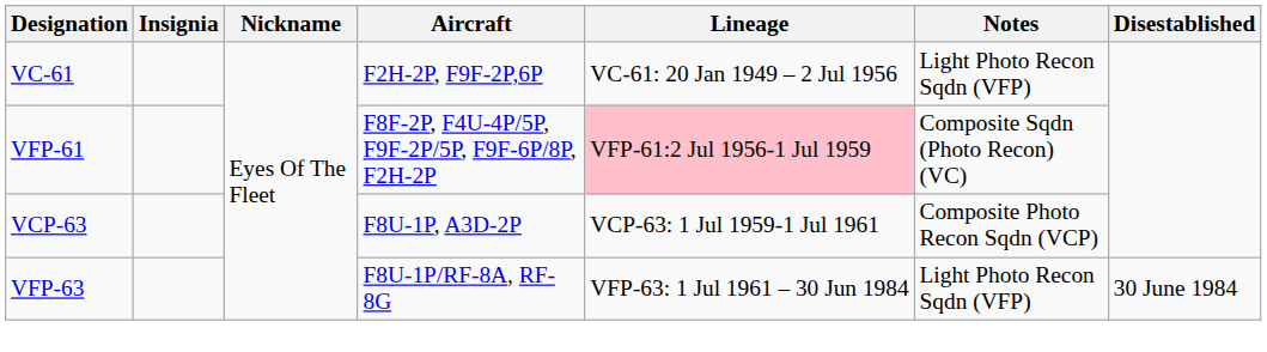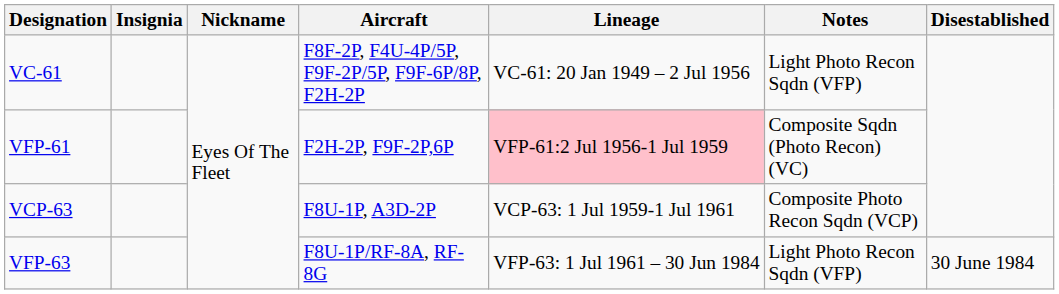VC-61 | Aircraft: F2H-2P, F9F-2P,6P -> F8F-2P, F4U-4P/5P, F9F-2P/5P, F9F-6P/8P, F2H-2P
VFP-61 | Aircraft: F8F-2P, F4U-4P/5P, F9F-2P/5P, F9F-6P/8P, F2H-2P -> F2H-2P, F9F-2P,6P
